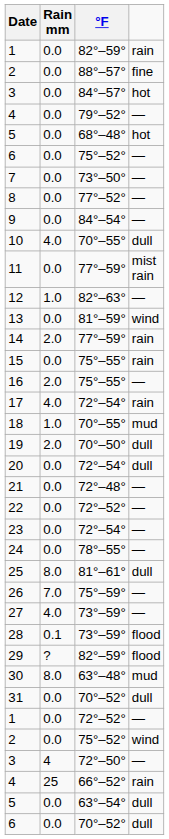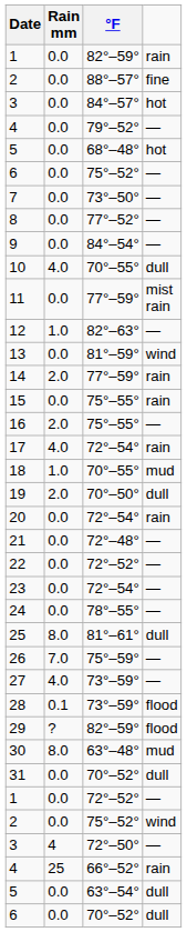20 | column 4: dull -> rain
